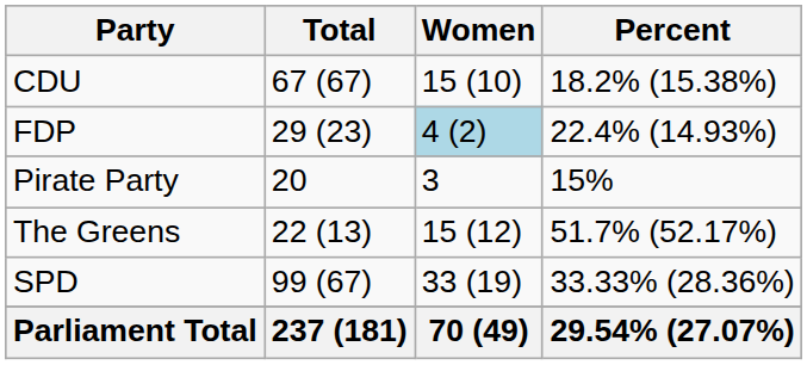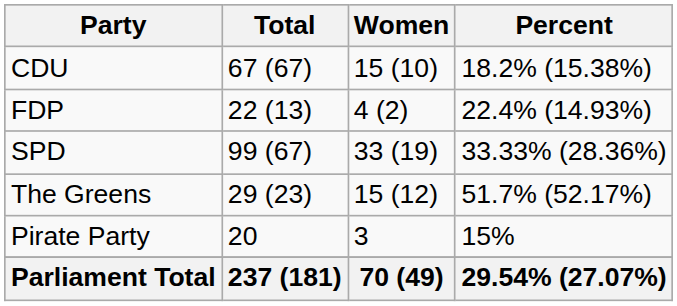FDP | Total: 29 (23) -> 22 (13)
FDP | Women: lightblue background -> no background
rows swapped: SPD <-> Pirate Party
The Greens | Total: 22 (13) -> 29 (23)
